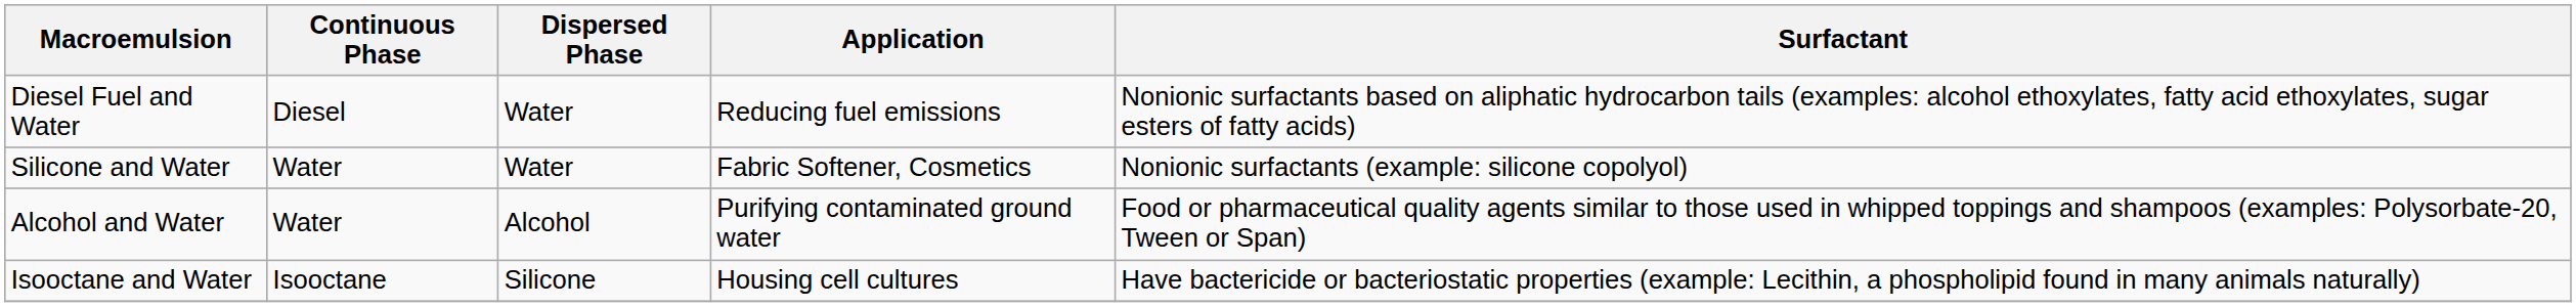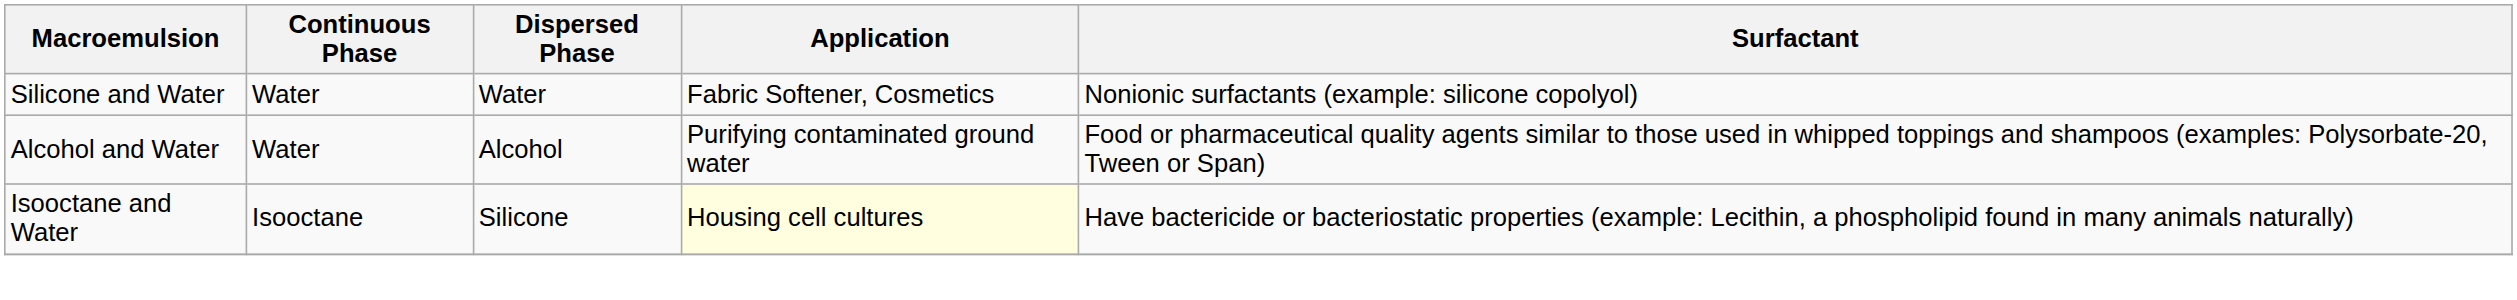- row: Diesel Fuel and Water | Diesel | Water | Reducing fuel emissions | Nonionic surfactants based on aliphatic hydrocarbon tails (examples: alcohol ethoxylates, fatty acid ethoxylates, sugar esters of fatty acids)
Isooctane and Water | Application: no background -> lightyellow background
